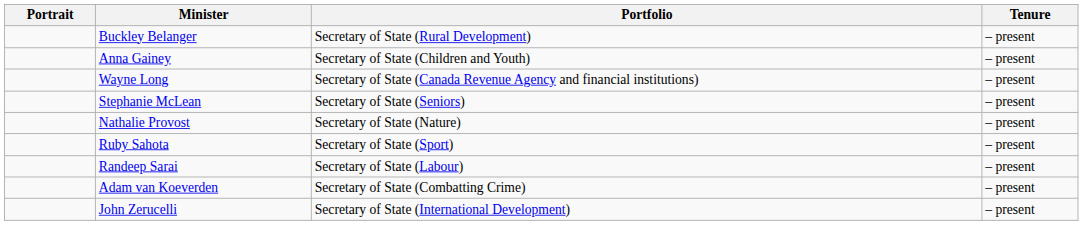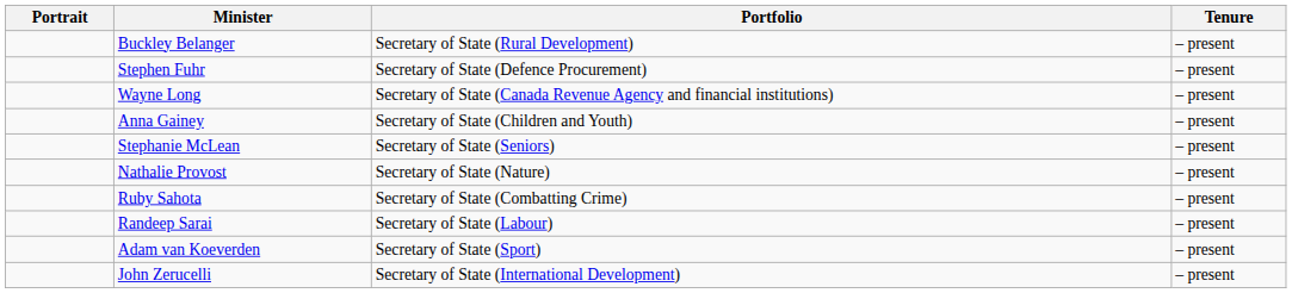+ row: Stephen Fuhr | Secretary of State (Defence Procurement) | – present
rows swapped: Anna Gainey <-> Wayne Long
Ruby Sahota | Portfolio: Secretary of State (Sport) -> Secretary of State (Combatting Crime)
Adam van Koeverden | Portfolio: Secretary of State (Combatting Crime) -> Secretary of State (Sport)
